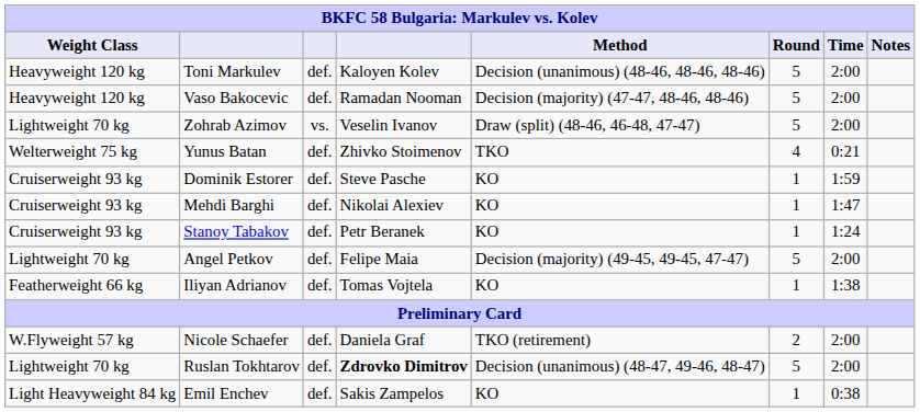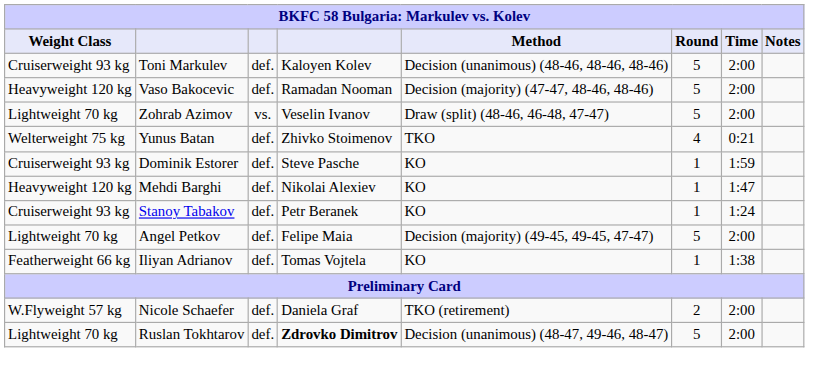Toni Markulev | Weight Class: Heavyweight 120 kg -> Cruiserweight 93 kg
Mehdi Barghi | Weight Class: Cruiserweight 93 kg -> Heavyweight 120 kg
- row: Light Heavyweight 84 kg | Emil Enchev | def. | Sakis Zampelos | KO | 1 | 0:38
